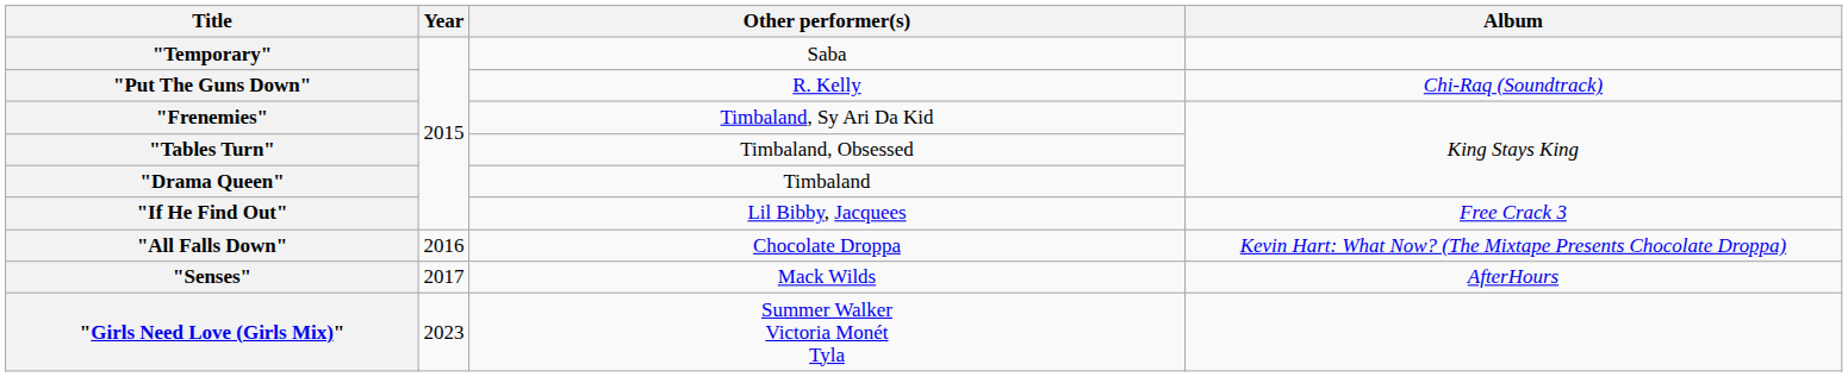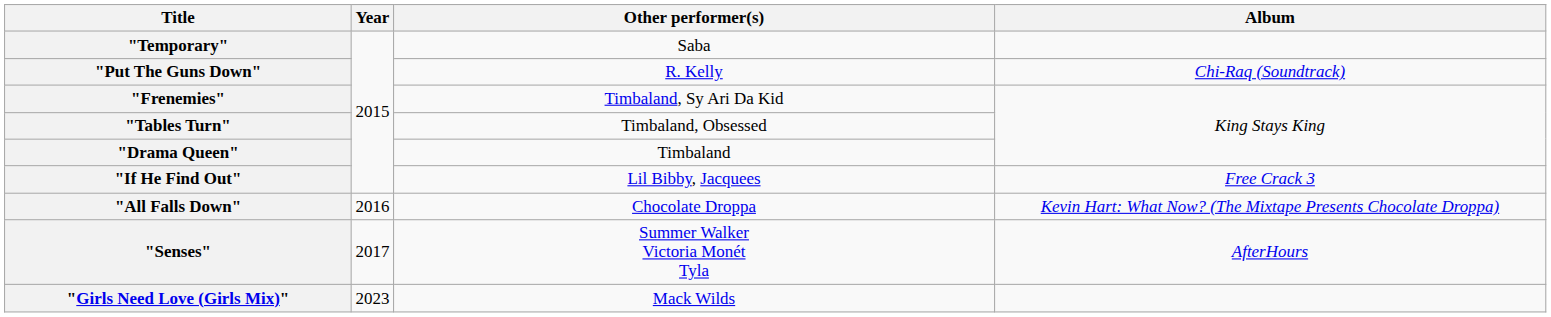"Senses" | Other performer(s): Mack Wilds -> Summer Walker Victoria Monét Tyla
"Girls Need Love (Girls Mix)" | Other performer(s): Summer Walker Victoria Monét Tyla -> Mack Wilds
